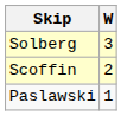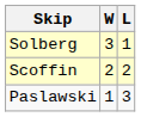+ column: L | 1 | 2 | 3
